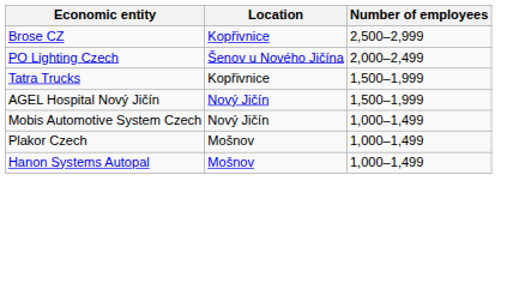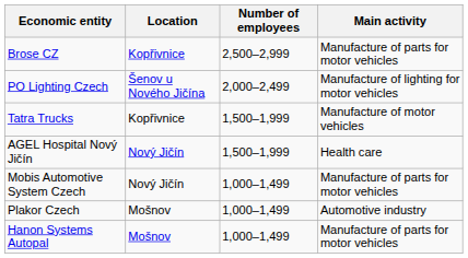+ column: Main activity | Manufacture of parts for motor vehicles | Manufacture of lighting for motor vehicles | Manufacture of motor vehicles | Health care | Manufacture of parts for motor vehicles | Automotive industry | Manufacture of parts for motor vehicles
